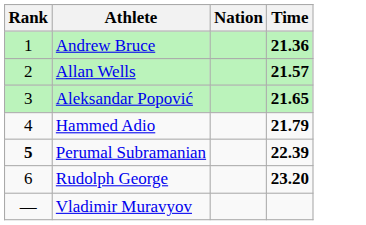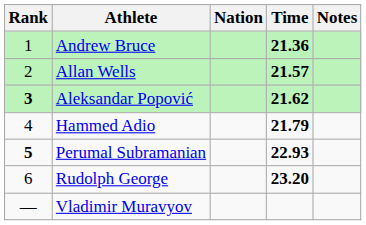+ column: Notes
Aleksandar Popović | Rank: normal -> bold
Aleksandar Popović | Time: 21.65 -> 21.62
Perumal Subramanian | Time: 22.39 -> 22.93
